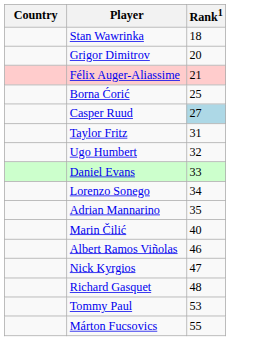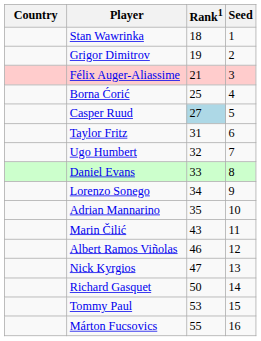+ column: Seed | 1 | 2 | 3 | 4 | 5 | 6 | 7 | 8 | 9 | 10 | 11 | 12 | 13 | 14 | 15 | 16
Grigor Dimitrov | Rank1: 20 -> 19
Marin Čilić | Rank1: 40 -> 43
Richard Gasquet | Rank1: 48 -> 50
